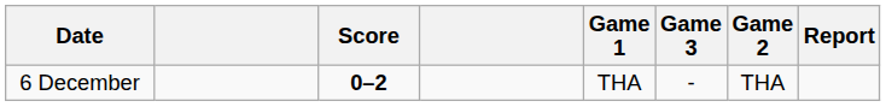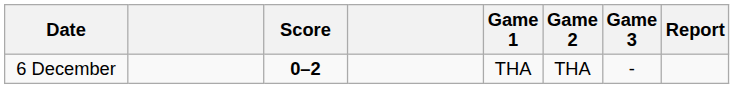columns swapped: Game 2 <-> Game 3
